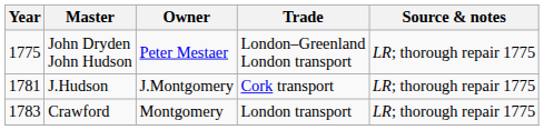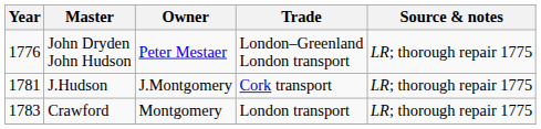John Dryden John Hudson | Year: 1775 -> 1776
